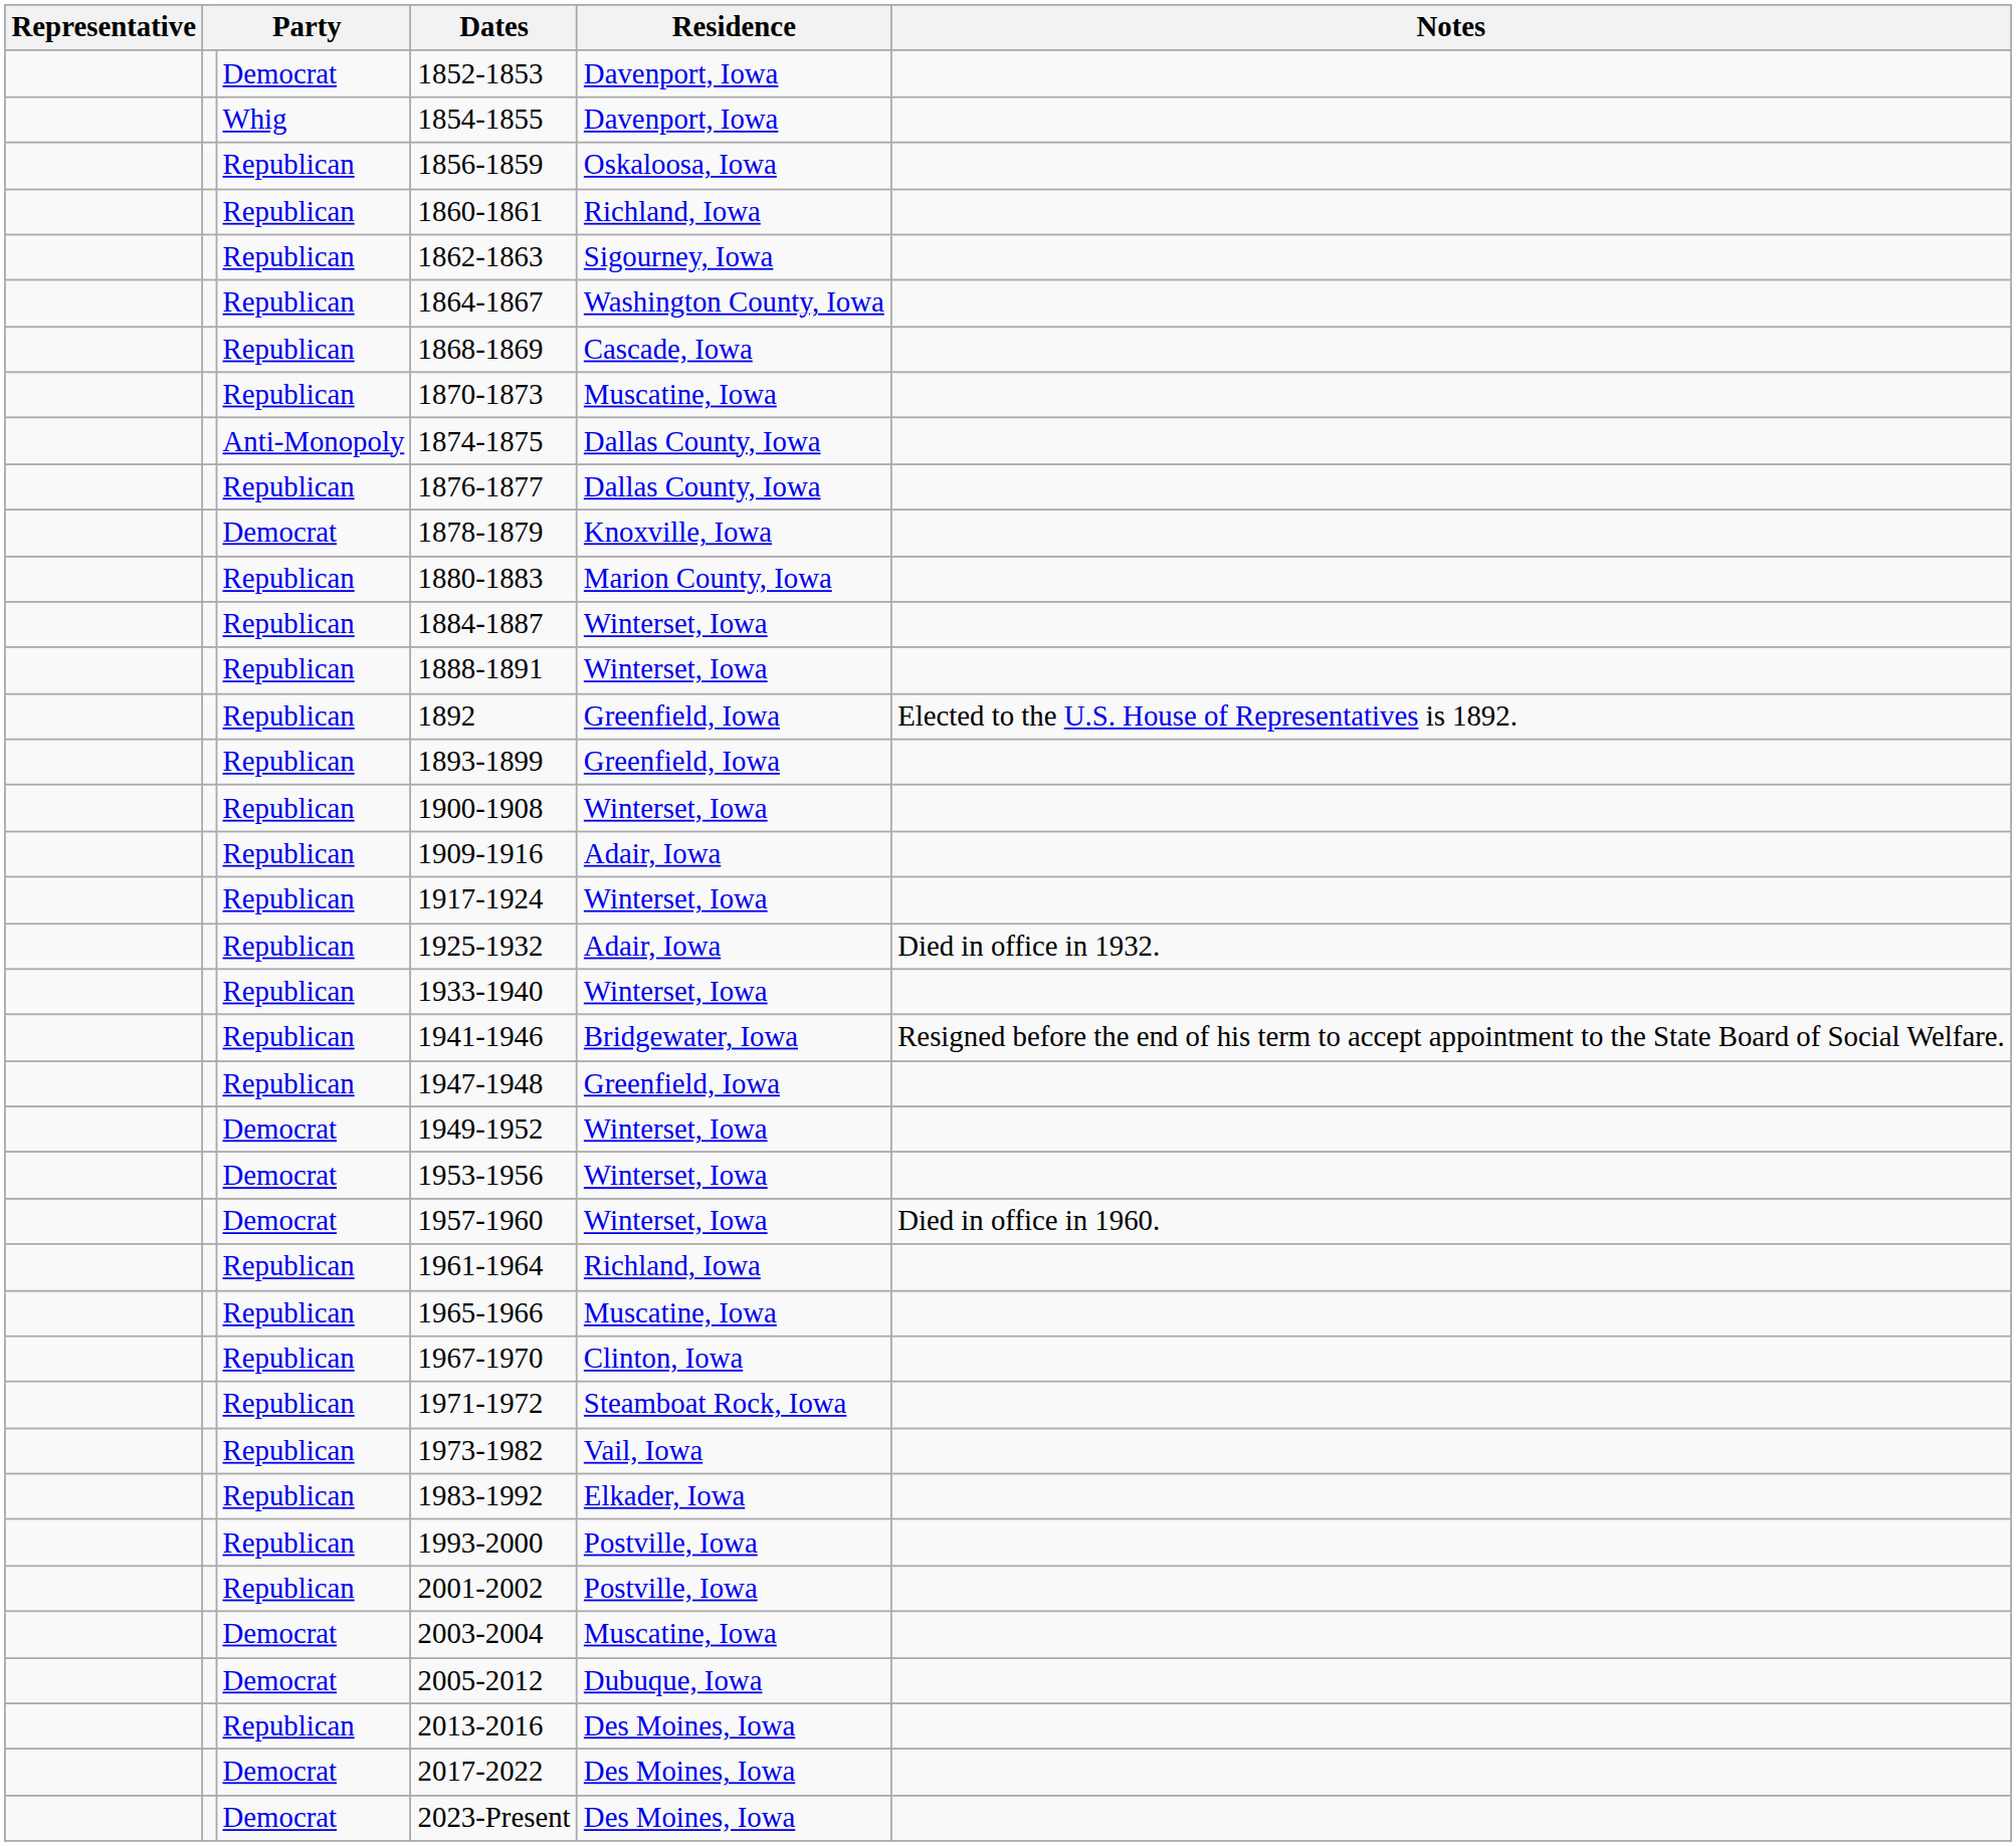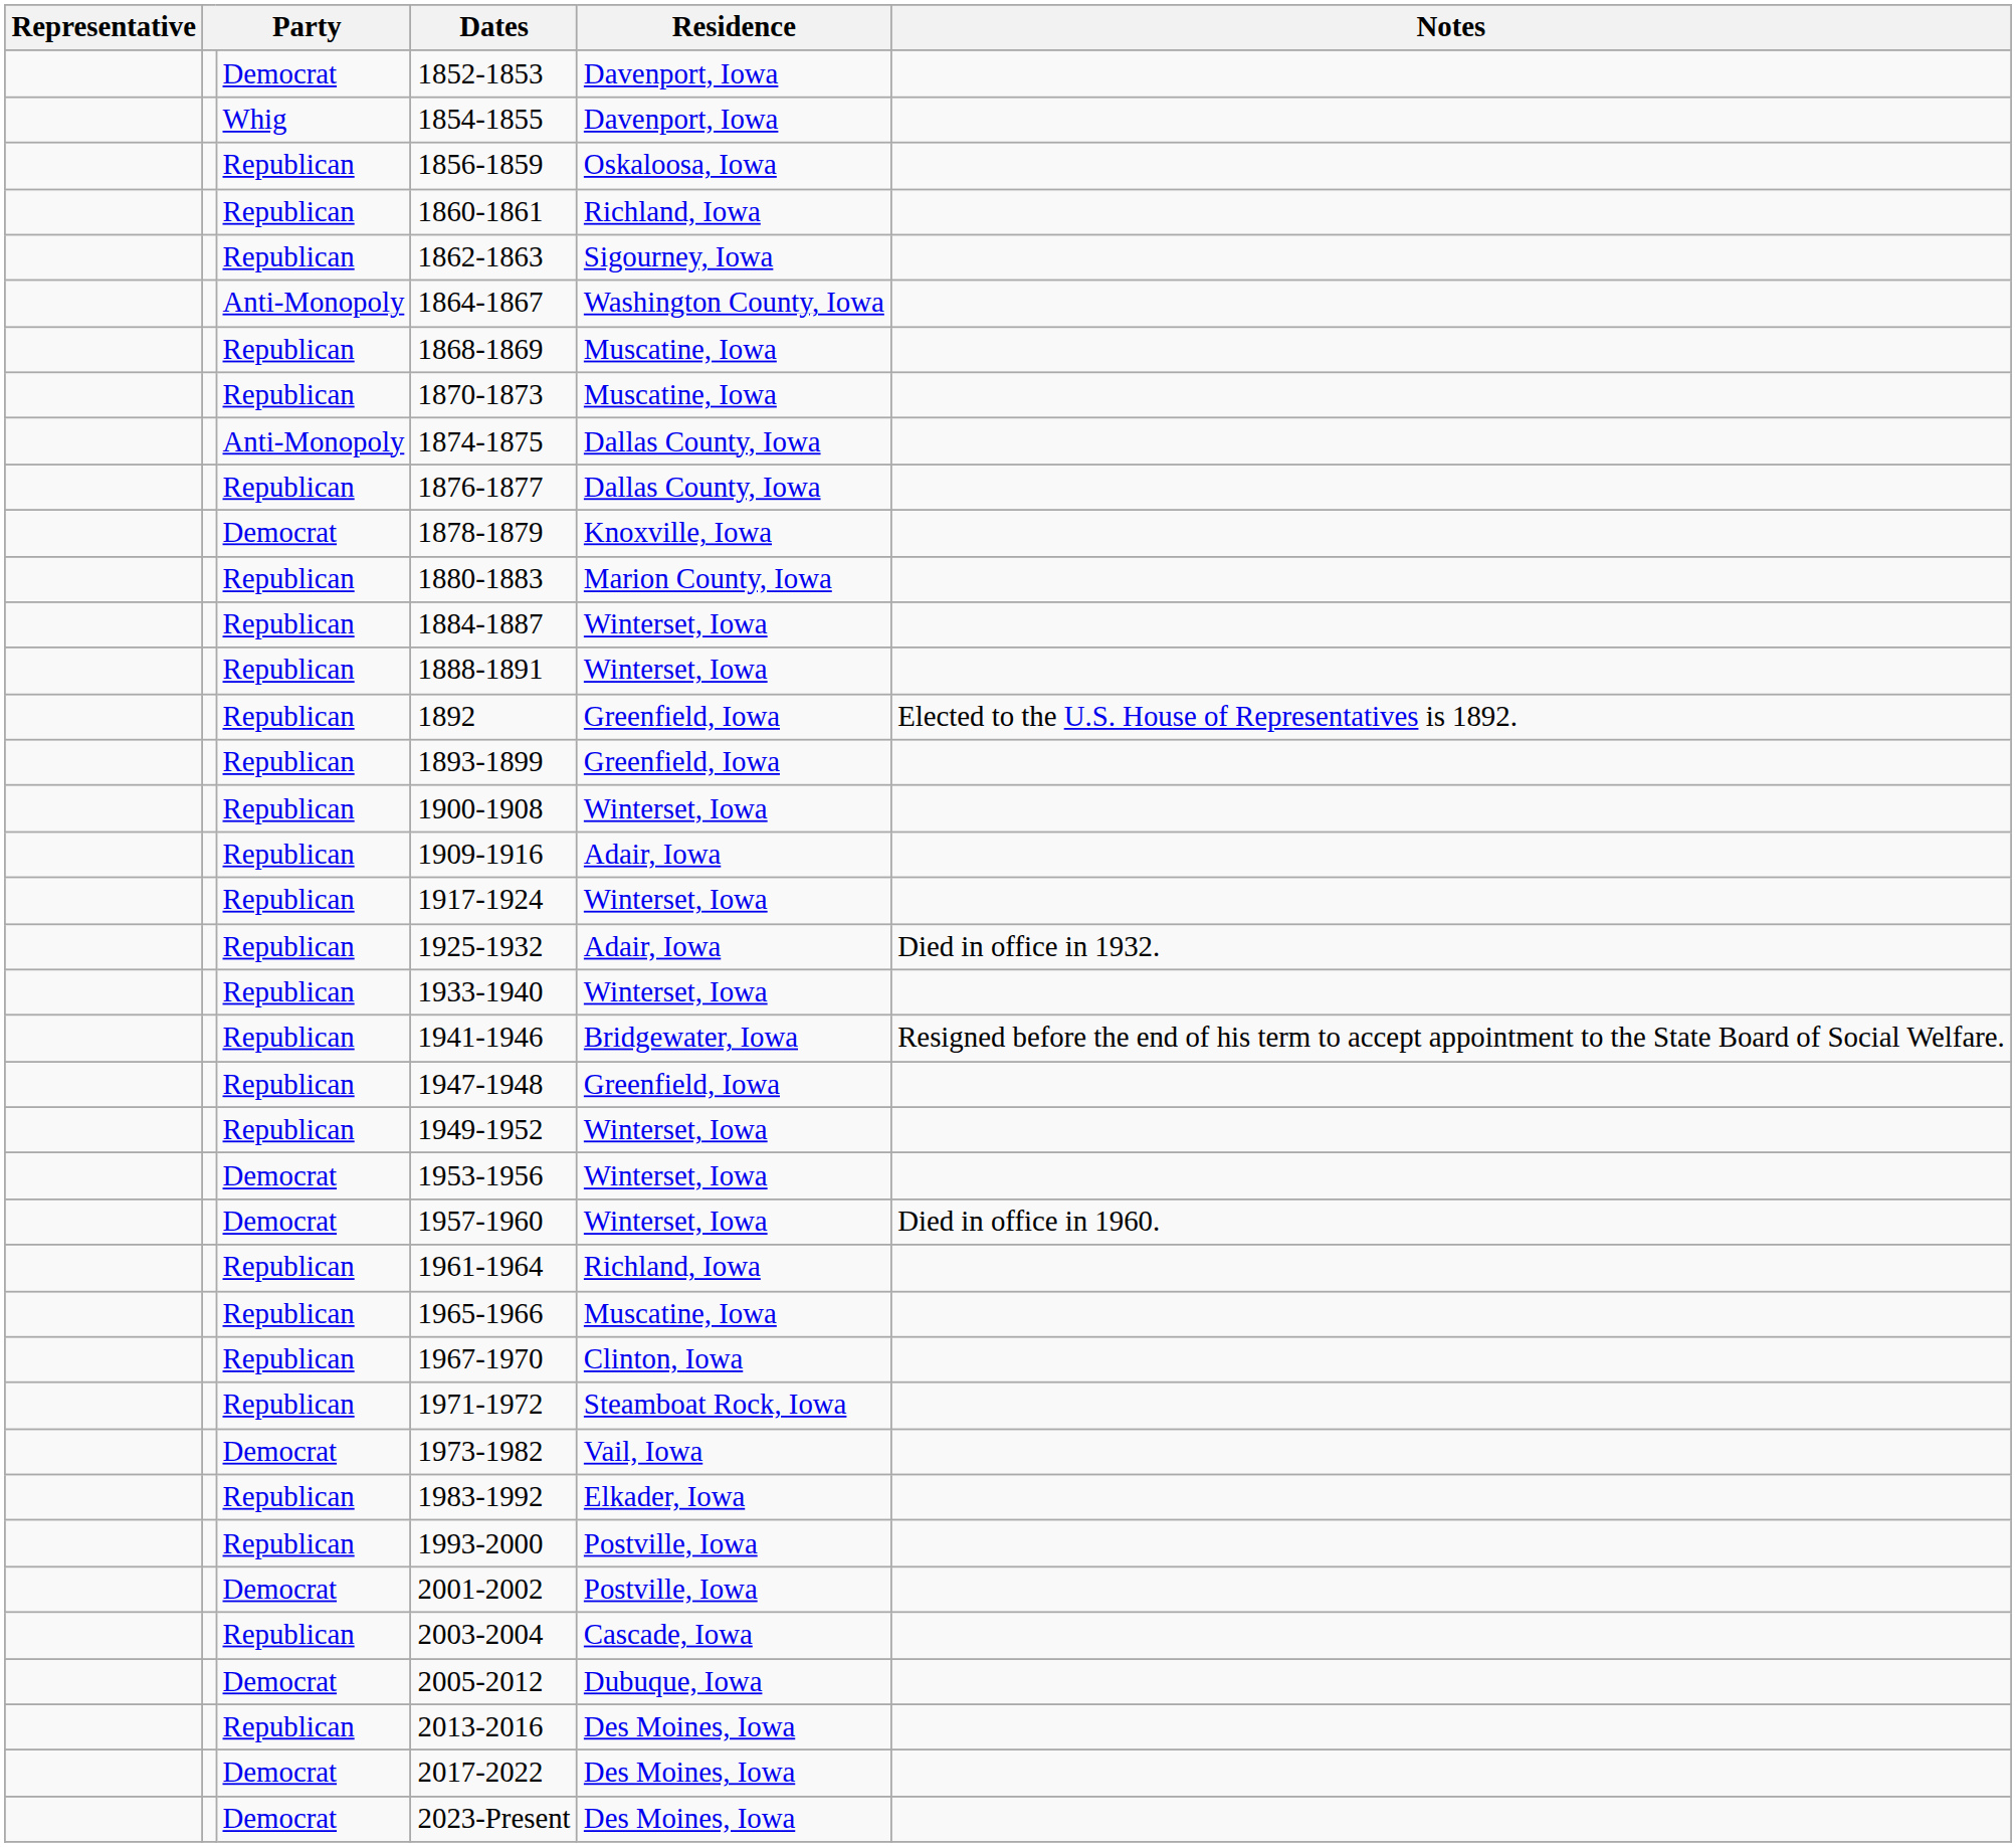1864-1867 | column 3: Republican -> Anti-Monopoly
1868-1869 | Residence: Cascade, Iowa -> Muscatine, Iowa
1949-1952 | column 3: Democrat -> Republican
1973-1982 | column 3: Republican -> Democrat
2001-2002 | column 3: Republican -> Democrat
2003-2004 | column 3: Democrat -> Republican
2003-2004 | Residence: Muscatine, Iowa -> Cascade, Iowa
